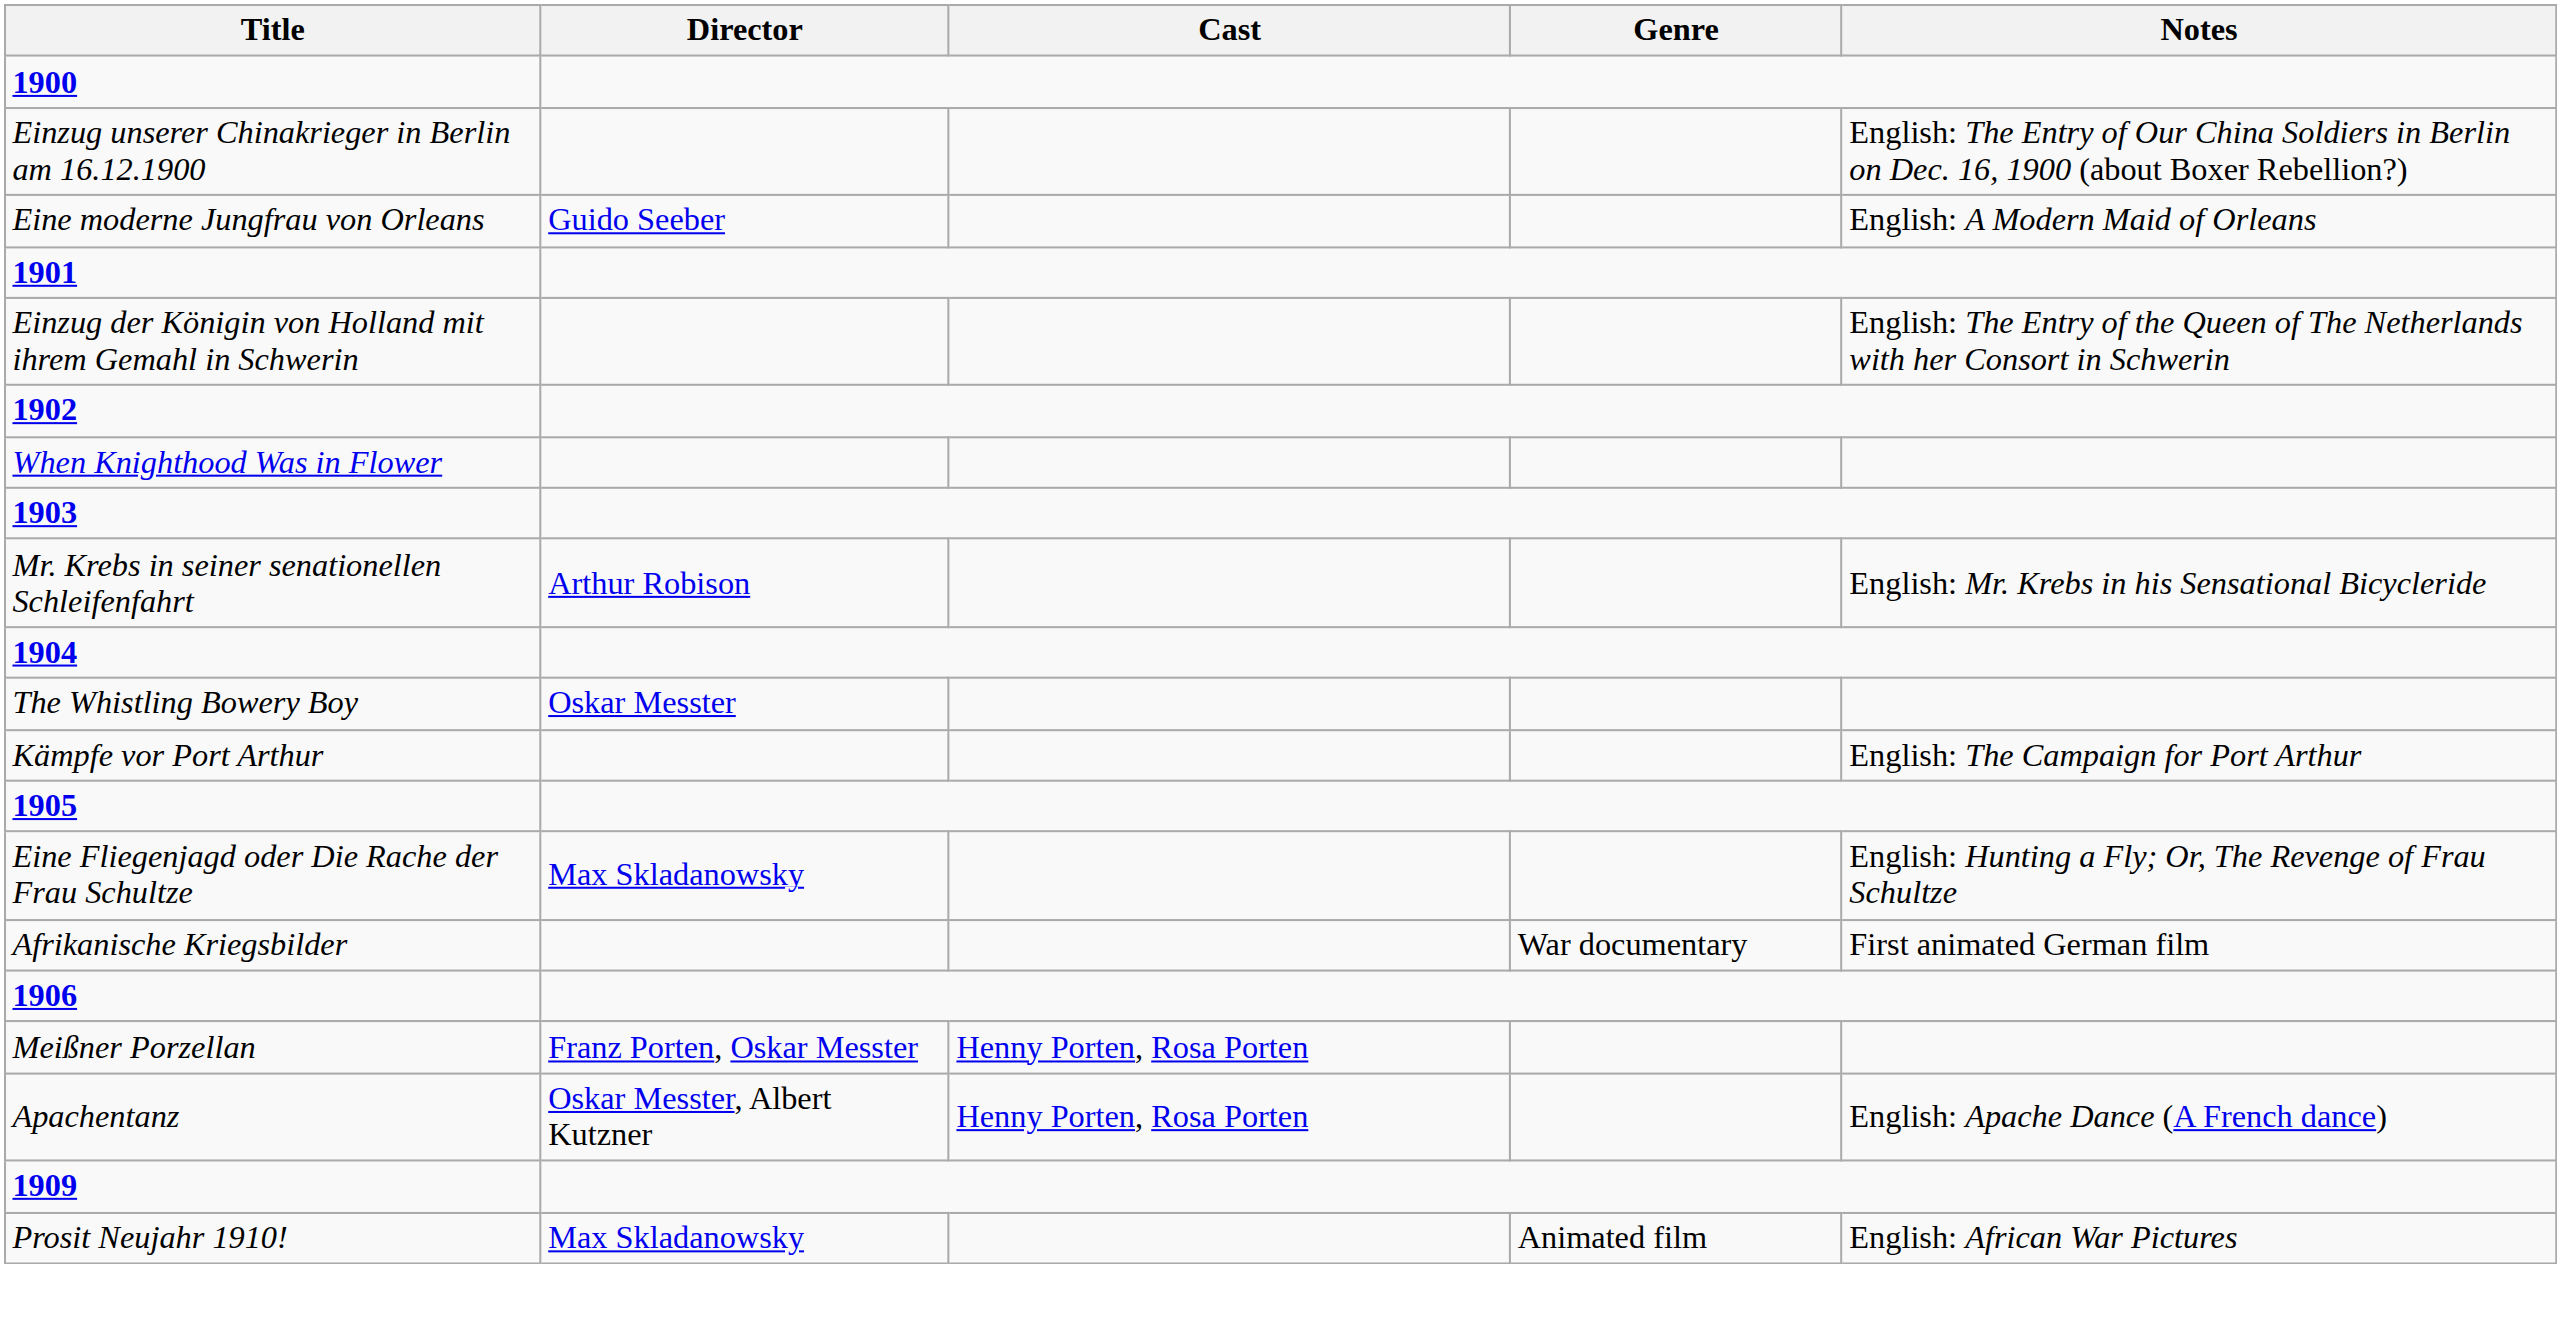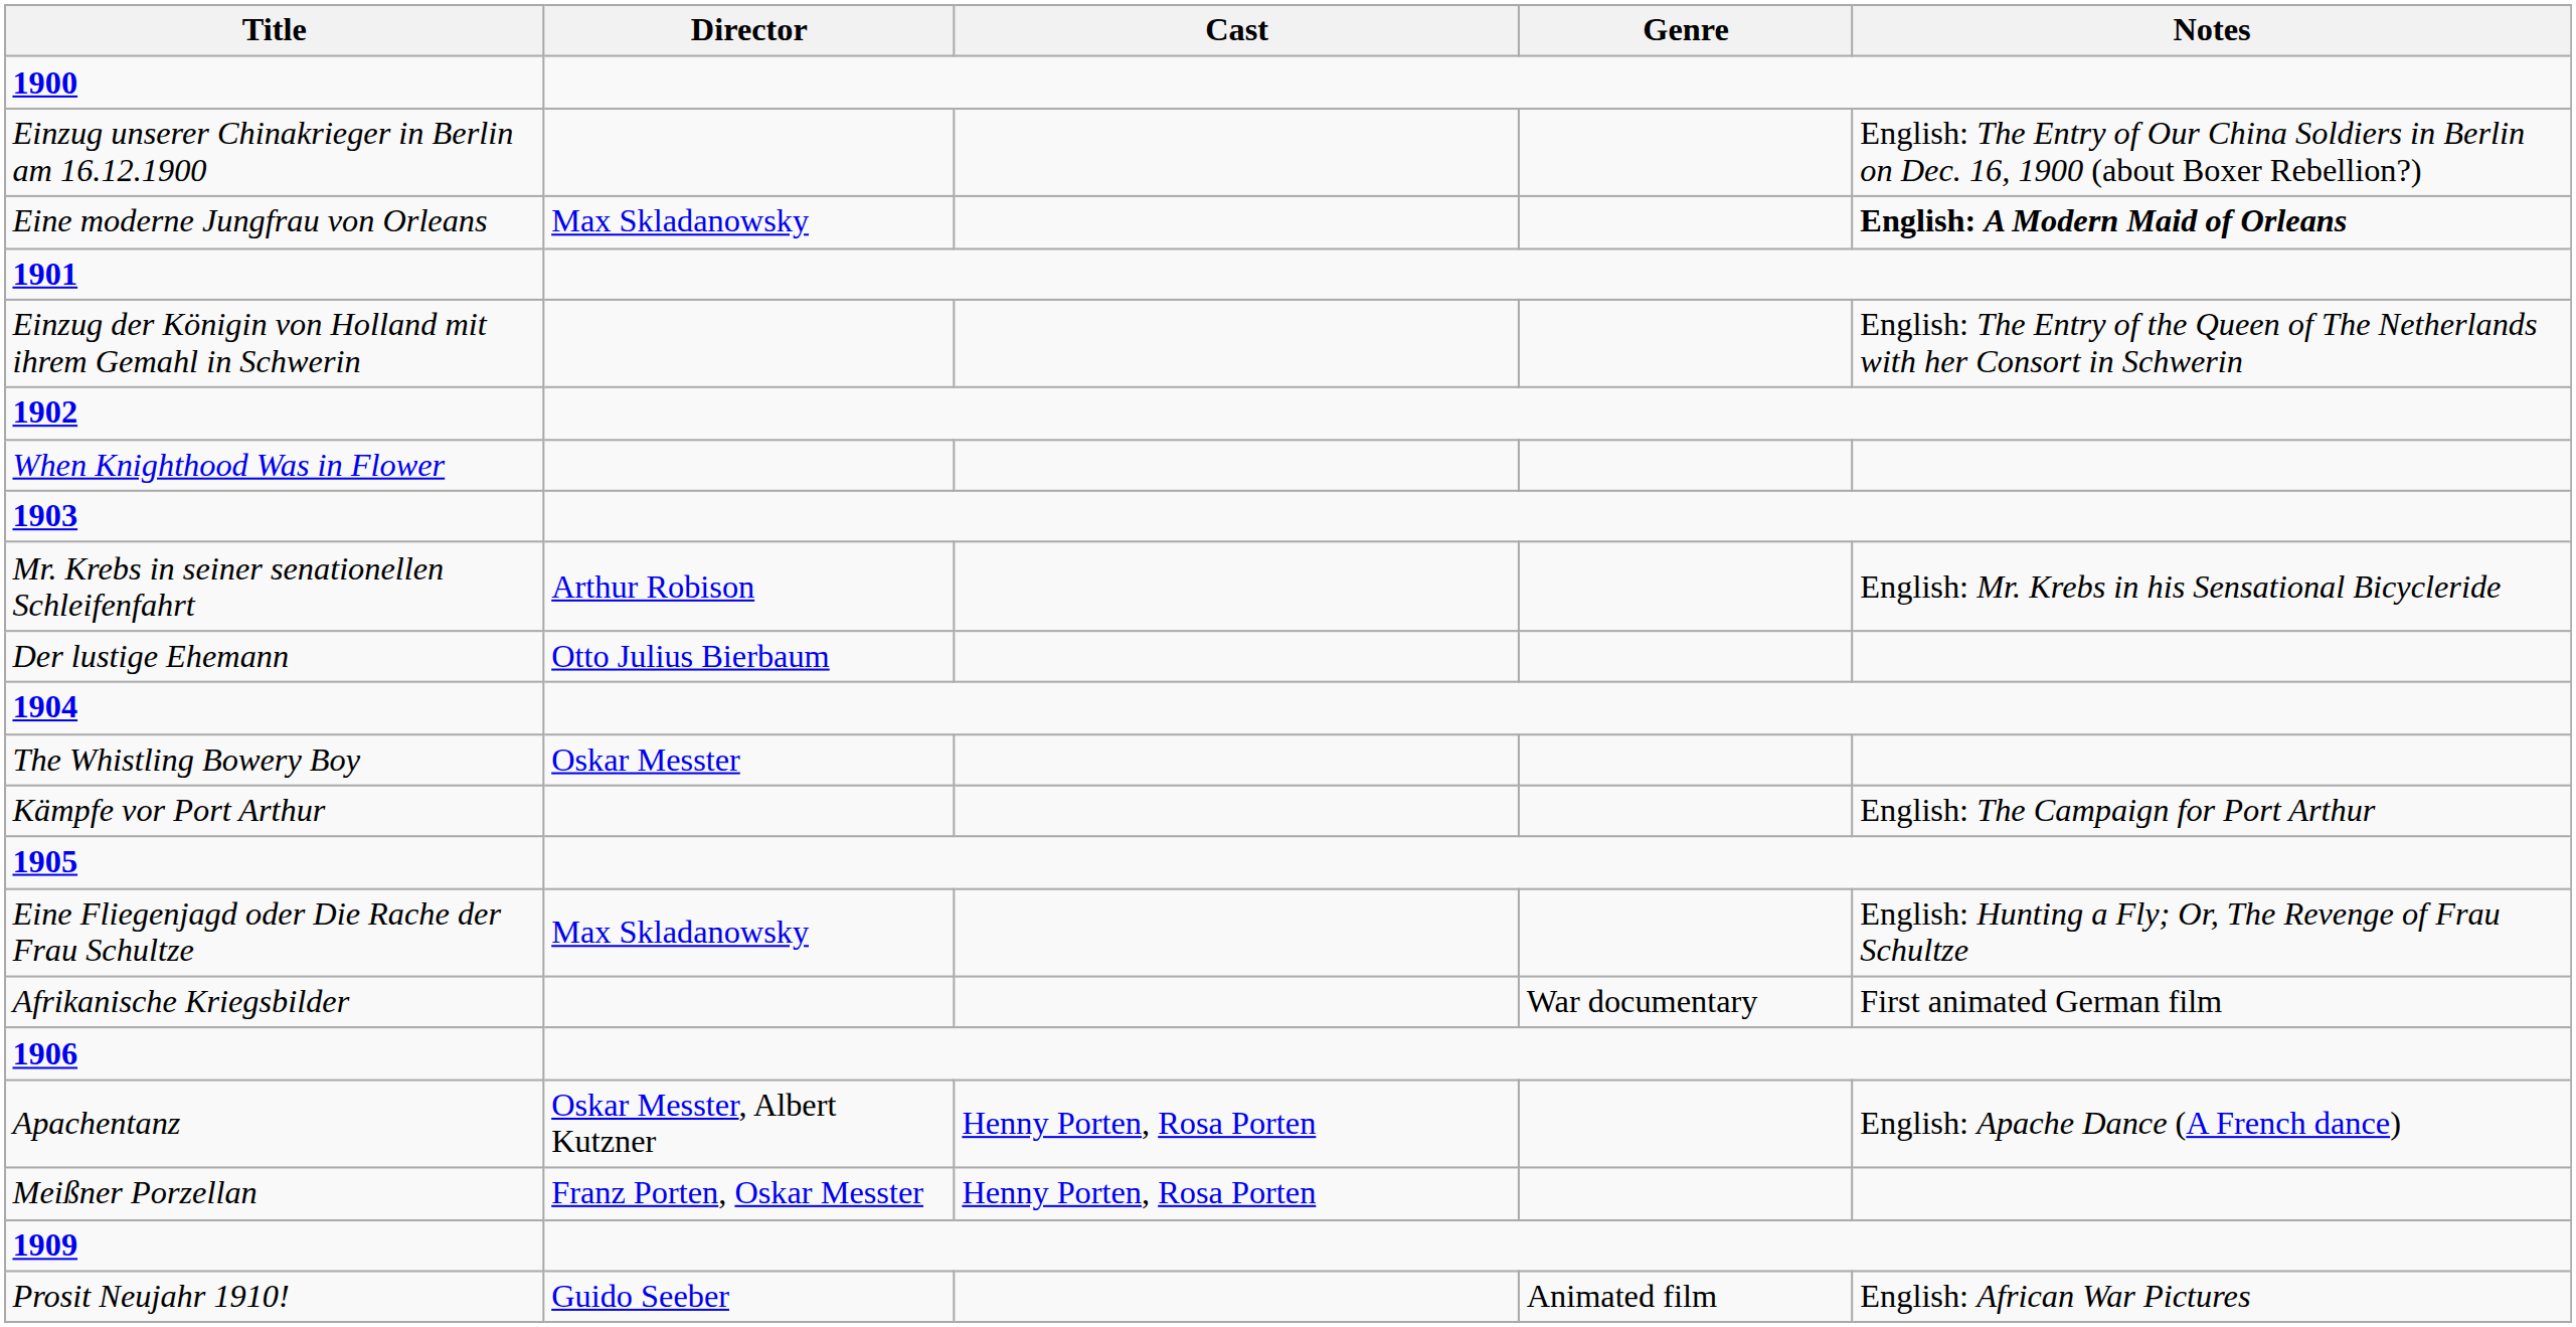Eine moderne Jungfrau von Orleans | Director: Guido Seeber -> Max Skladanowsky
Eine moderne Jungfrau von Orleans | Notes: normal -> bold
+ row: Der lustige Ehemann | Otto Julius Bierbaum
rows swapped: Apachentanz <-> Meißner Porzellan
Prosit Neujahr 1910! | Director: Max Skladanowsky -> Guido Seeber
